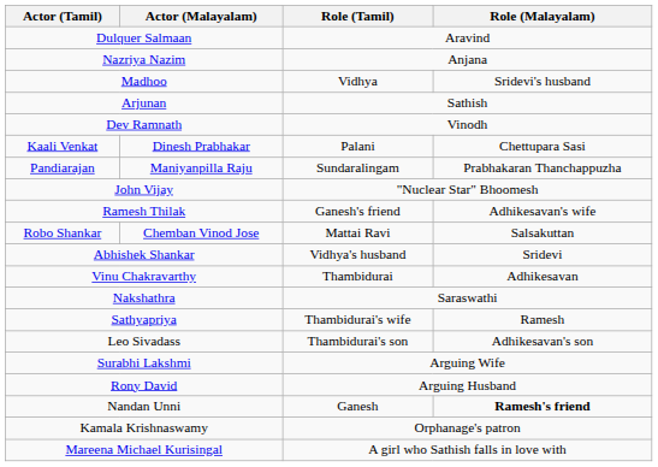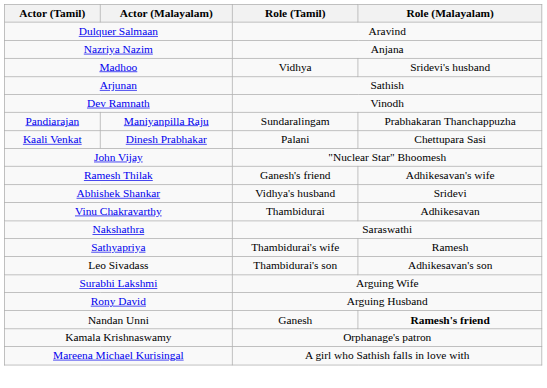rows swapped: Pandiarajan <-> Kaali Venkat
- row: Robo Shankar | Chemban Vinod Jose | Mattai Ravi | Salsakuttan
